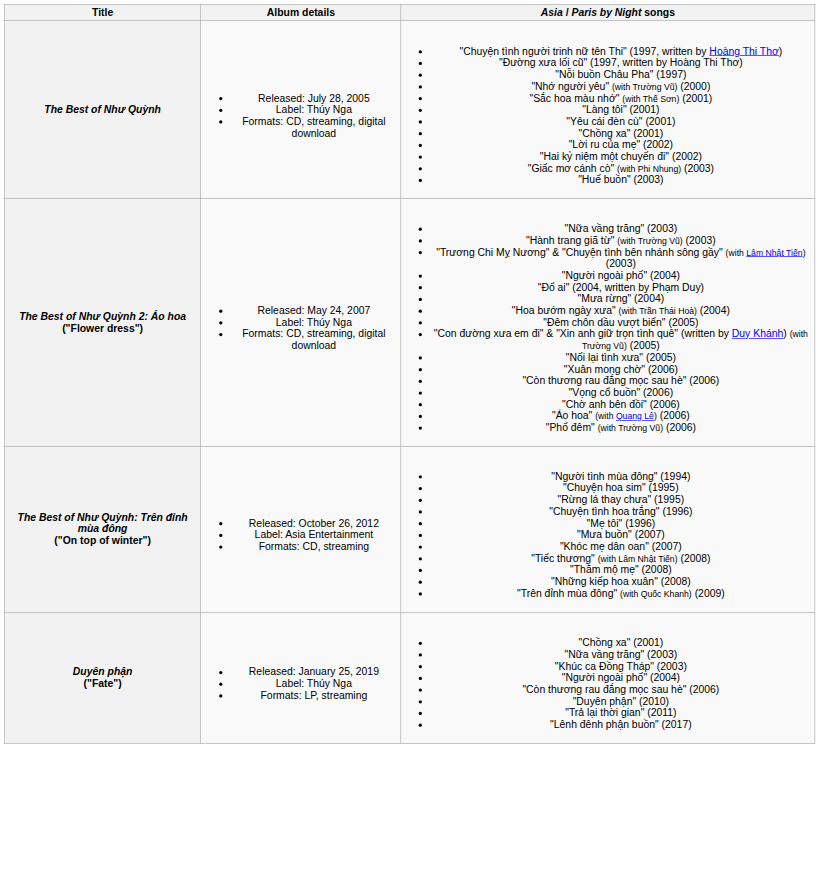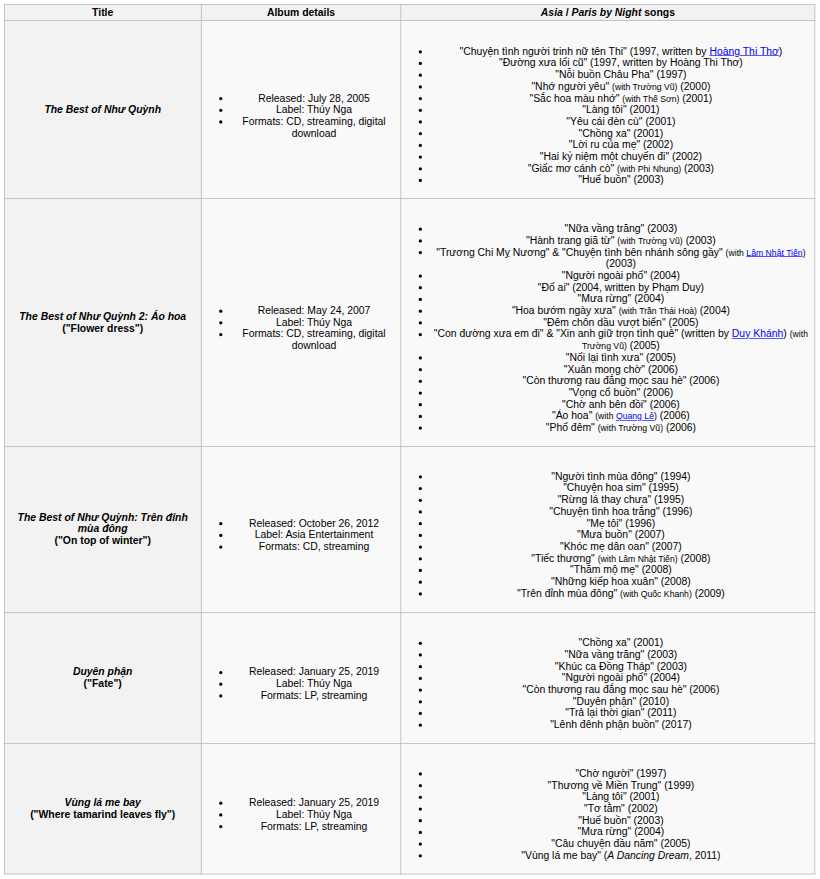+ row: Vùng lá me bay ("Where tamarind leaves fly") | Released: January 25, 2019 Label: Thúy Nga Formats: LP, streaming | "Chờ người" (1997) "Thương về Miền Trung" (1999) "Làng tôi" (2001) "Tơ tằm" (2002) "Huế buồn" (2003) "Mưa rừng" (2004) "Câu chuyện đầu năm" (2005) "Vùng lá me bay" (A Dancing Dream, 2011)
